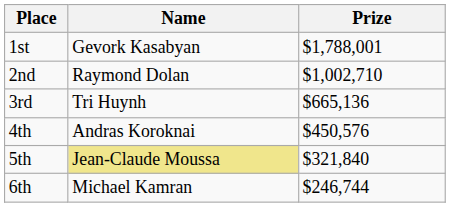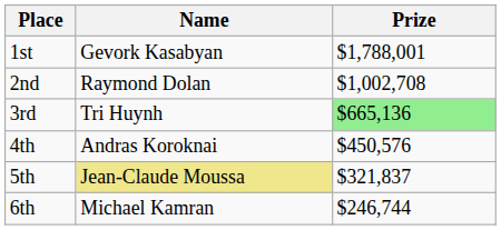2nd | Prize: $1,002,710 -> $1,002,708
3rd | Prize: no background -> lightgreen background
5th | Prize: $321,840 -> $321,837
